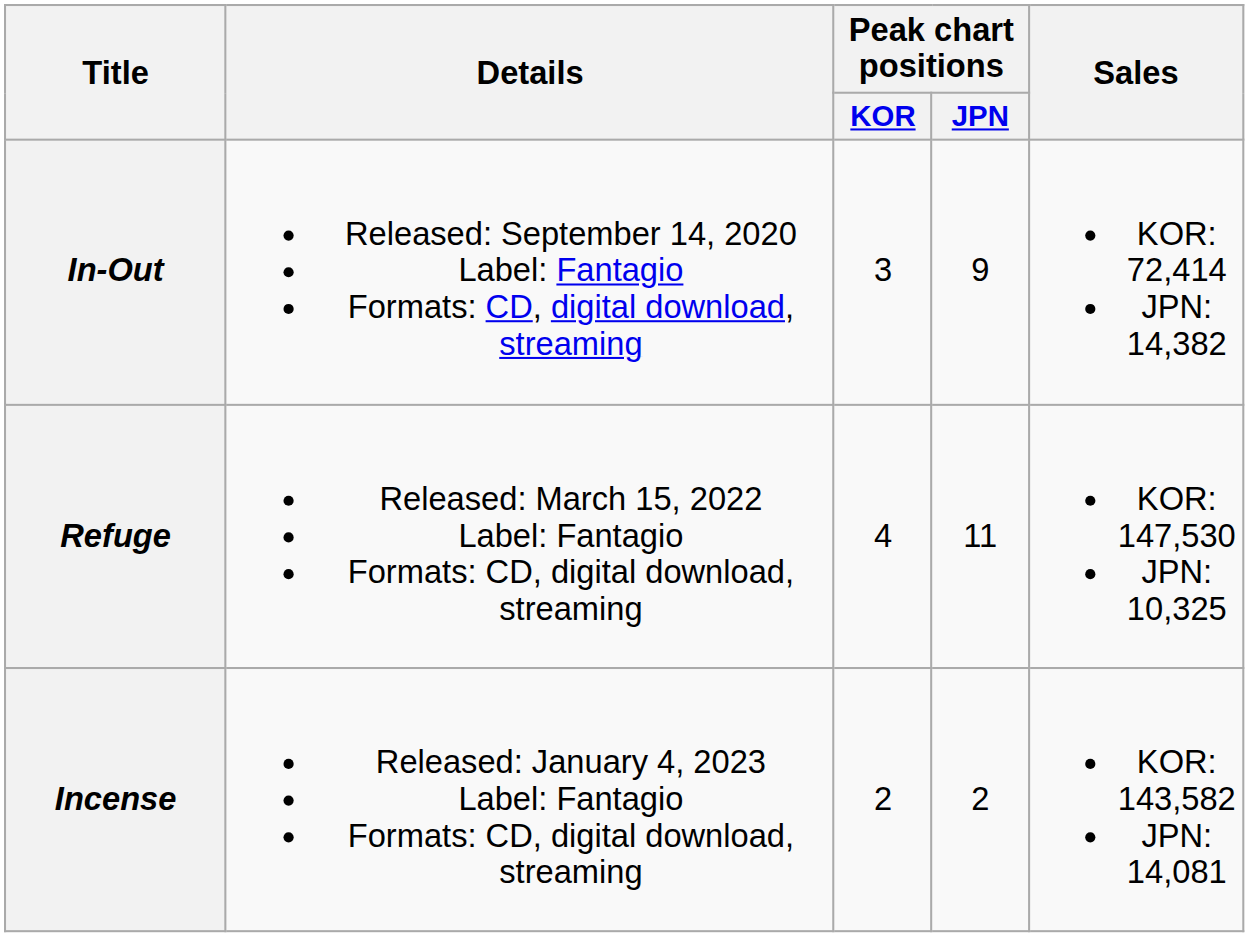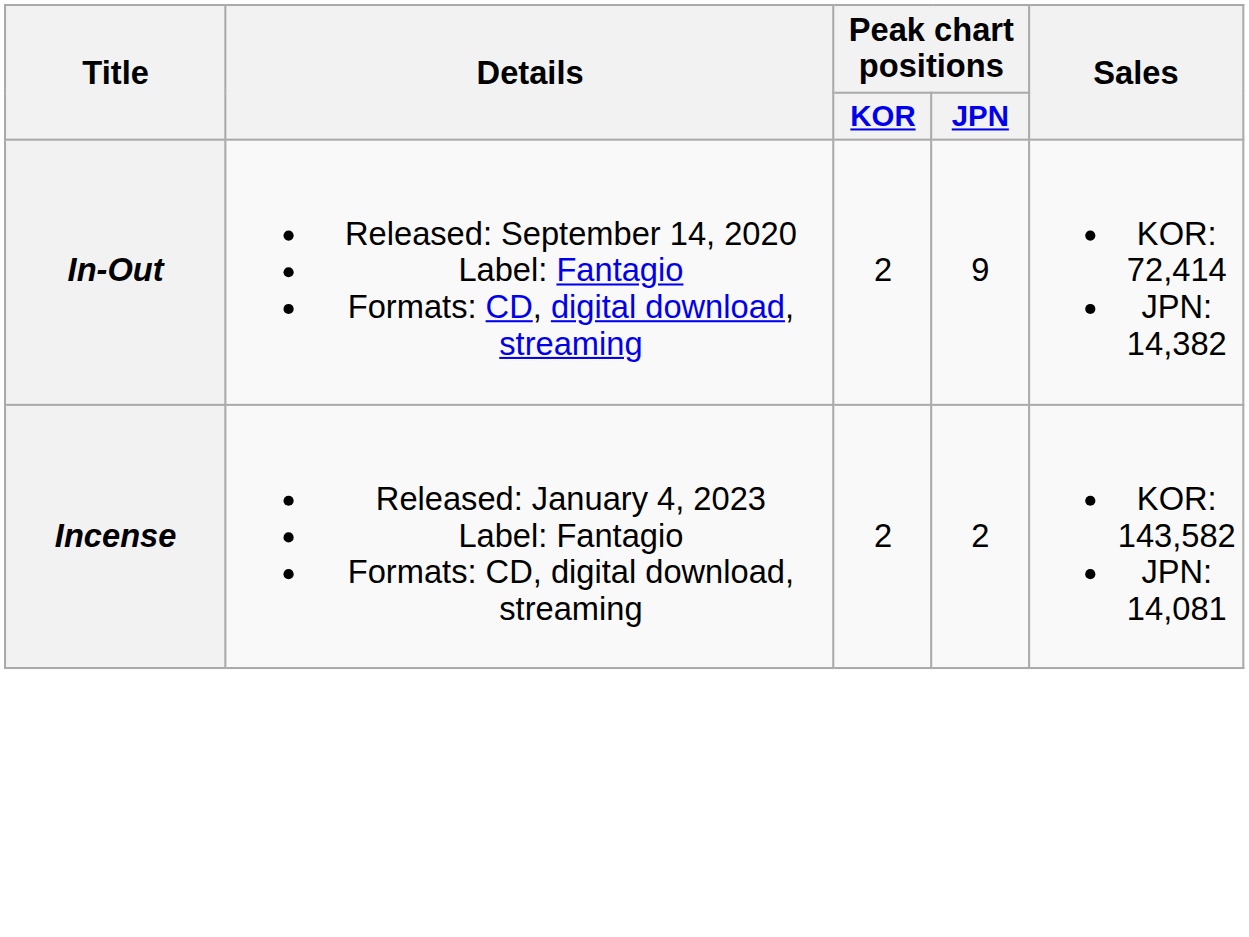In-Out | Peak chart positions / KOR: 3 -> 2
- row: Refuge | Released: March 15, 2022 Label: Fantagio Formats: CD, digital download, streaming | 4 | 11 | KOR: 147,530 JPN: 10,325
